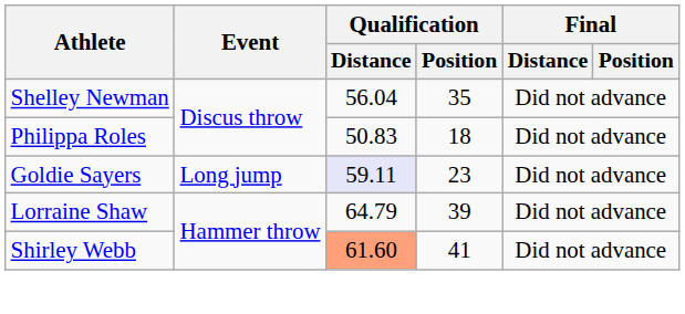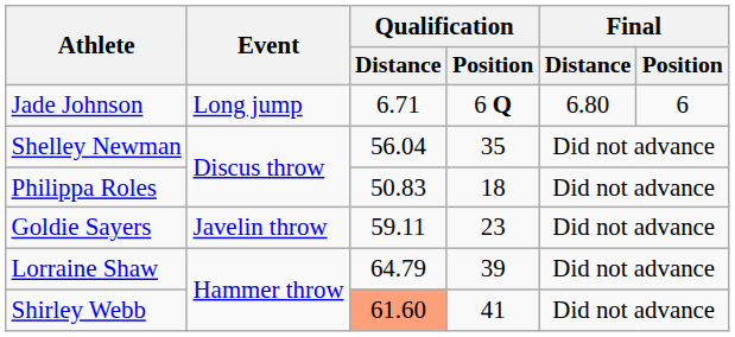+ row: Jade Johnson | Long jump | 6.71 | 6 Q | 6.80 | 6
Goldie Sayers | Event: Long jump -> Javelin throw
Goldie Sayers | Qualification / Distance: lavender background -> no background
